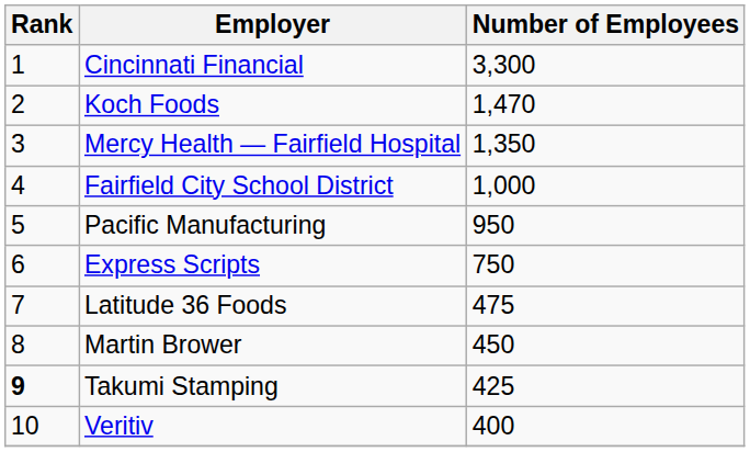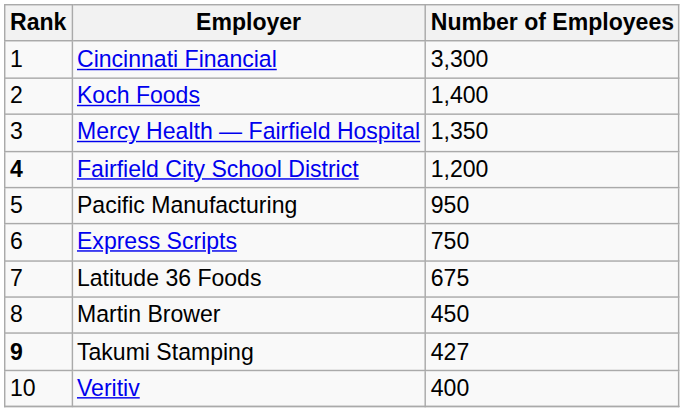Koch Foods | Number of Employees: 1,470 -> 1,400
Fairfield City School District | Rank: normal -> bold
Fairfield City School District | Number of Employees: 1,000 -> 1,200
Latitude 36 Foods | Number of Employees: 475 -> 675
Takumi Stamping | Number of Employees: 425 -> 427
